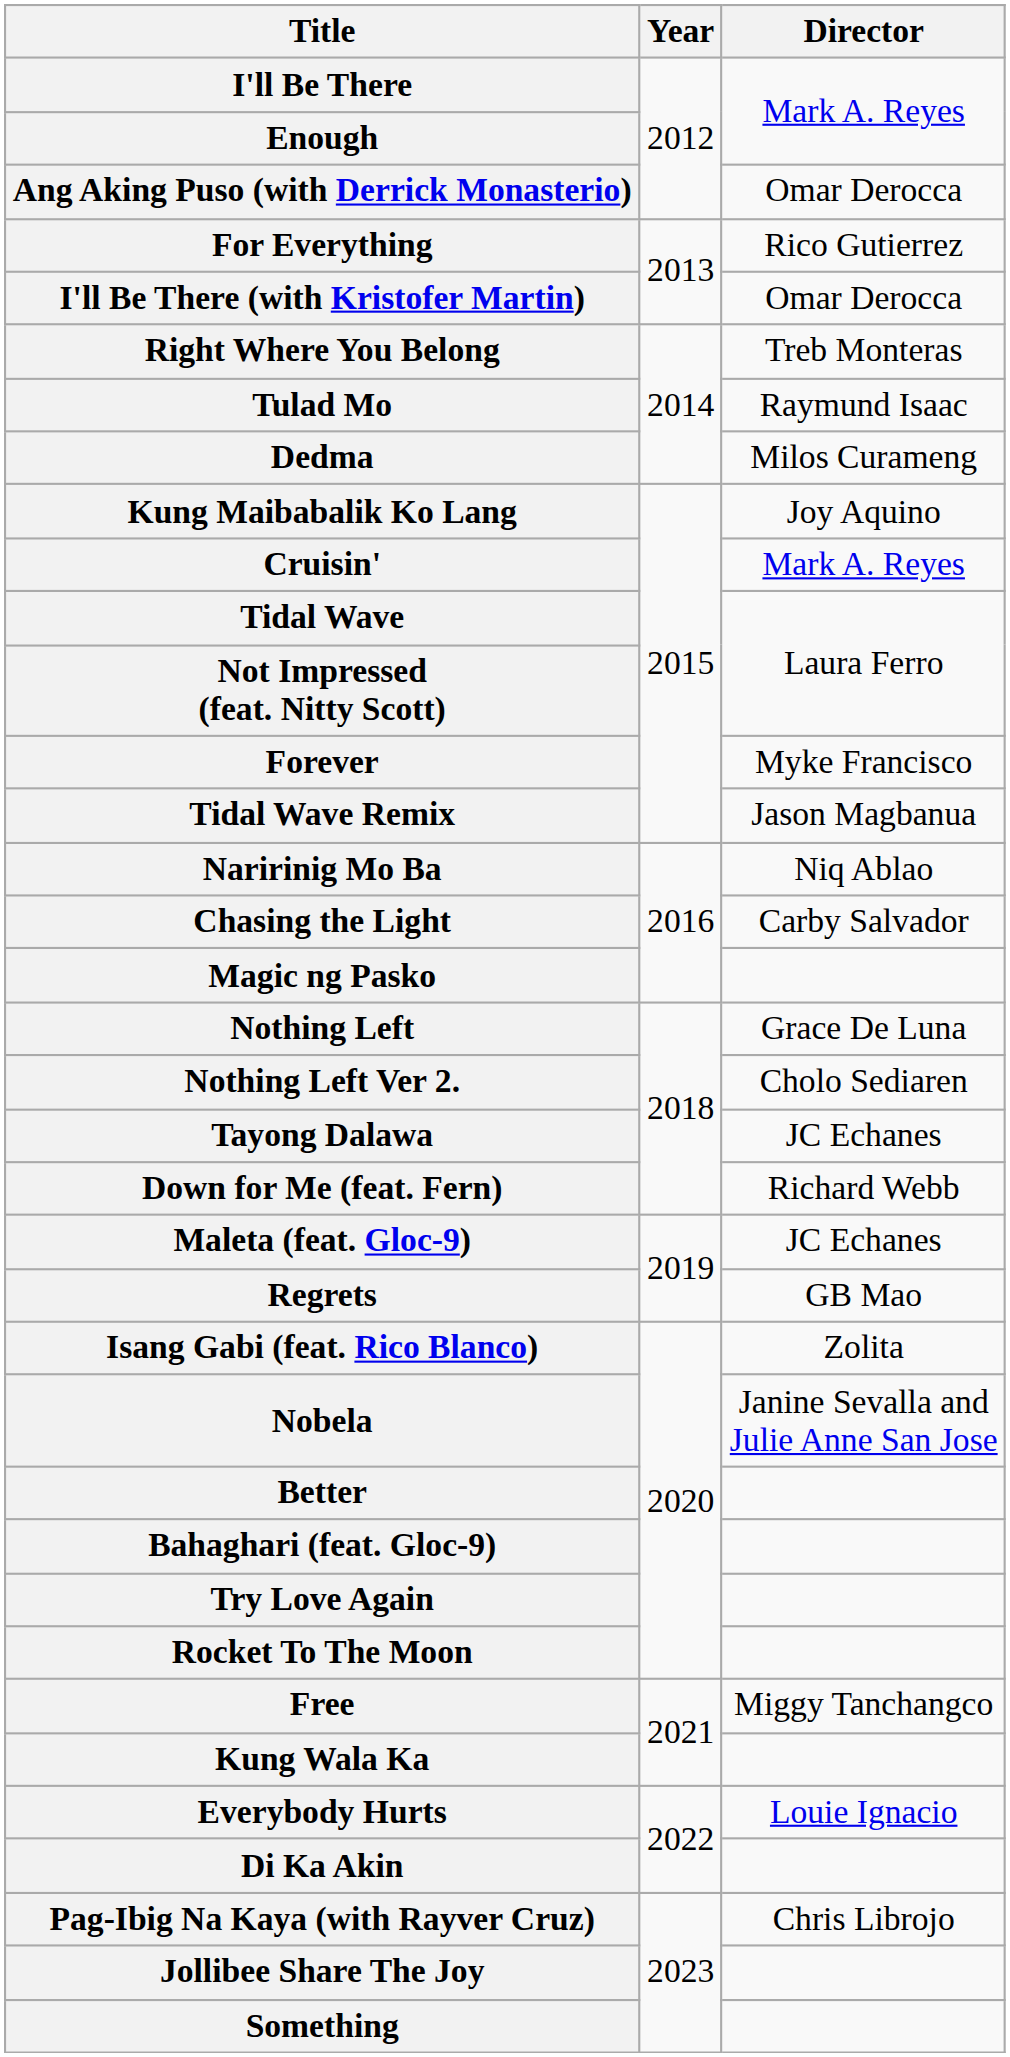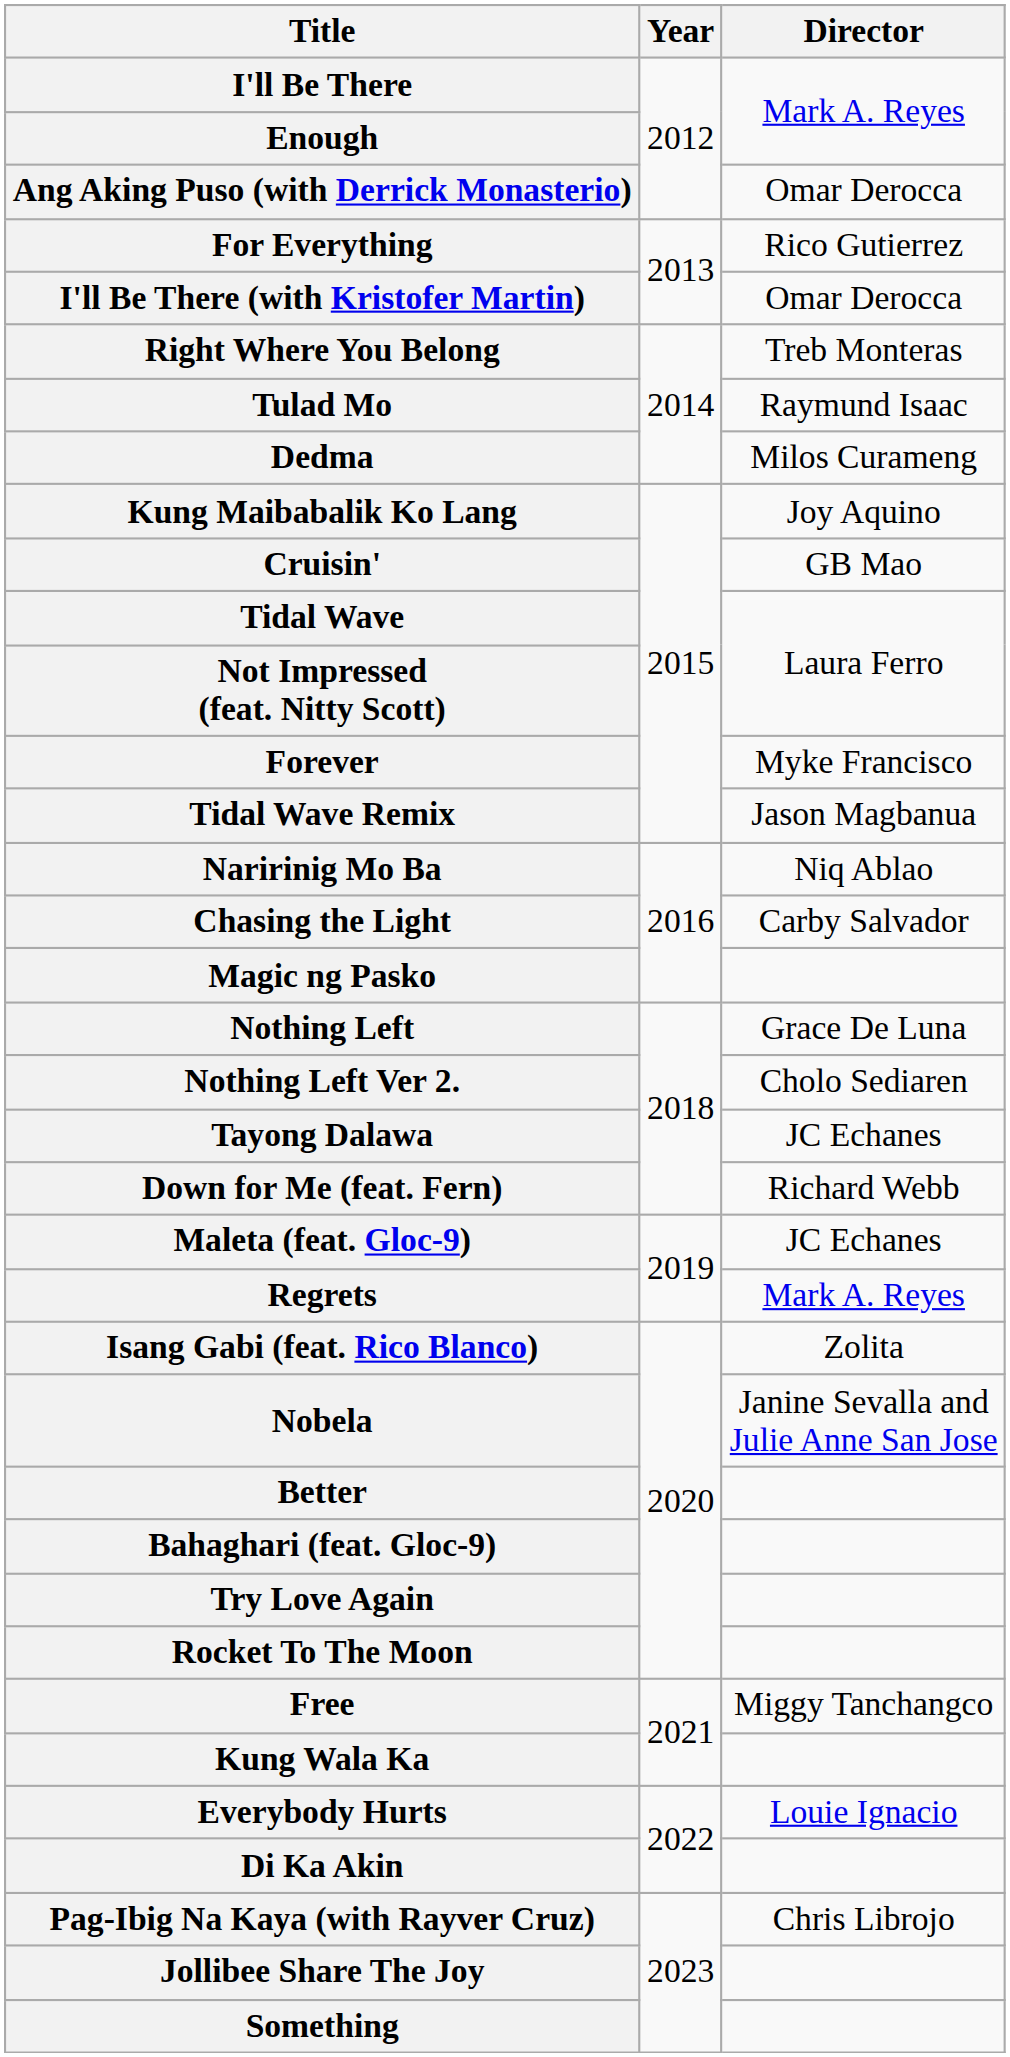Cruisin' | Director: Mark A. Reyes -> GB Mao
Regrets | Director: GB Mao -> Mark A. Reyes
